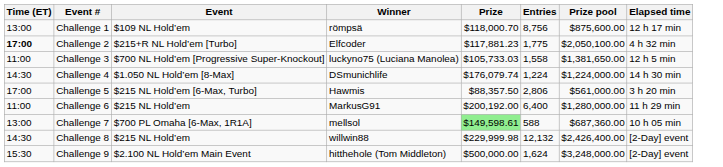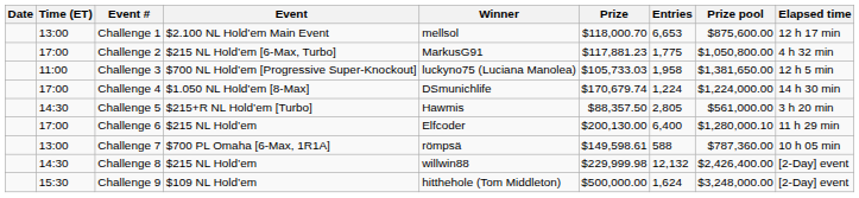+ column: Date
Challenge 1 | Event: $109 NL Hold’em -> $2.100 NL Hold’em Main Event
Challenge 1 | Winner: römpsä -> mellsol
Challenge 1 | Entries: 8,756 -> 6,653
Challenge 2 | Time (ET): bold -> normal
Challenge 2 | Event: $215+R NL Hold’em [Turbo] -> $215 NL Hold’em [6-Max, Turbo]
Challenge 2 | Winner: Elfcoder -> MarkusG91
Challenge 2 | Prize pool: $2,050,100.00 -> $1,050,800.00
Challenge 3 | Entries: 1,558 -> 1,958
Challenge 4 | Time (ET): 14:30 -> 17:00
Challenge 4 | Prize: $176,079.74 -> $170,679.74
Challenge 5 | Time (ET): 17:00 -> 14:30
Challenge 5 | Event: $215 NL Hold’em [6-Max, Turbo] -> $215+R NL Hold’em [Turbo]
Challenge 5 | Entries: 2,806 -> 2,805
Challenge 6 | Time (ET): 11:00 -> 17:00
Challenge 6 | Winner: MarkusG91 -> Elfcoder
Challenge 6 | Prize: $200,192.00 -> $200,130.00
Challenge 6 | Prize pool: $1,280,000.00 -> $1,280,000.10
Challenge 7 | Winner: mellsol -> römpsä
Challenge 7 | Prize: lightgreen background -> no background
Challenge 7 | Prize pool: $687,360.00 -> $787,360.00
Challenge 9 | Event: $2.100 NL Hold’em Main Event -> $109 NL Hold’em
